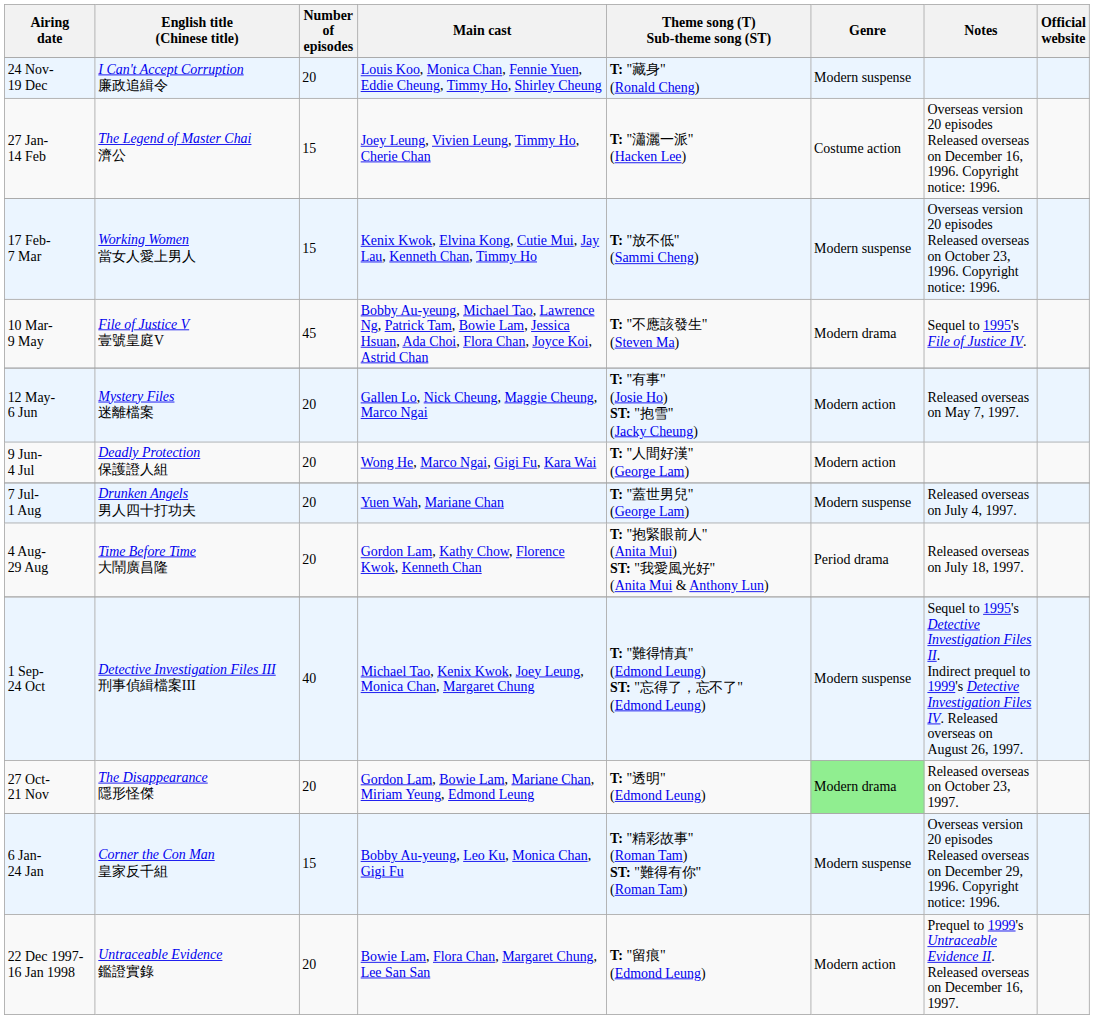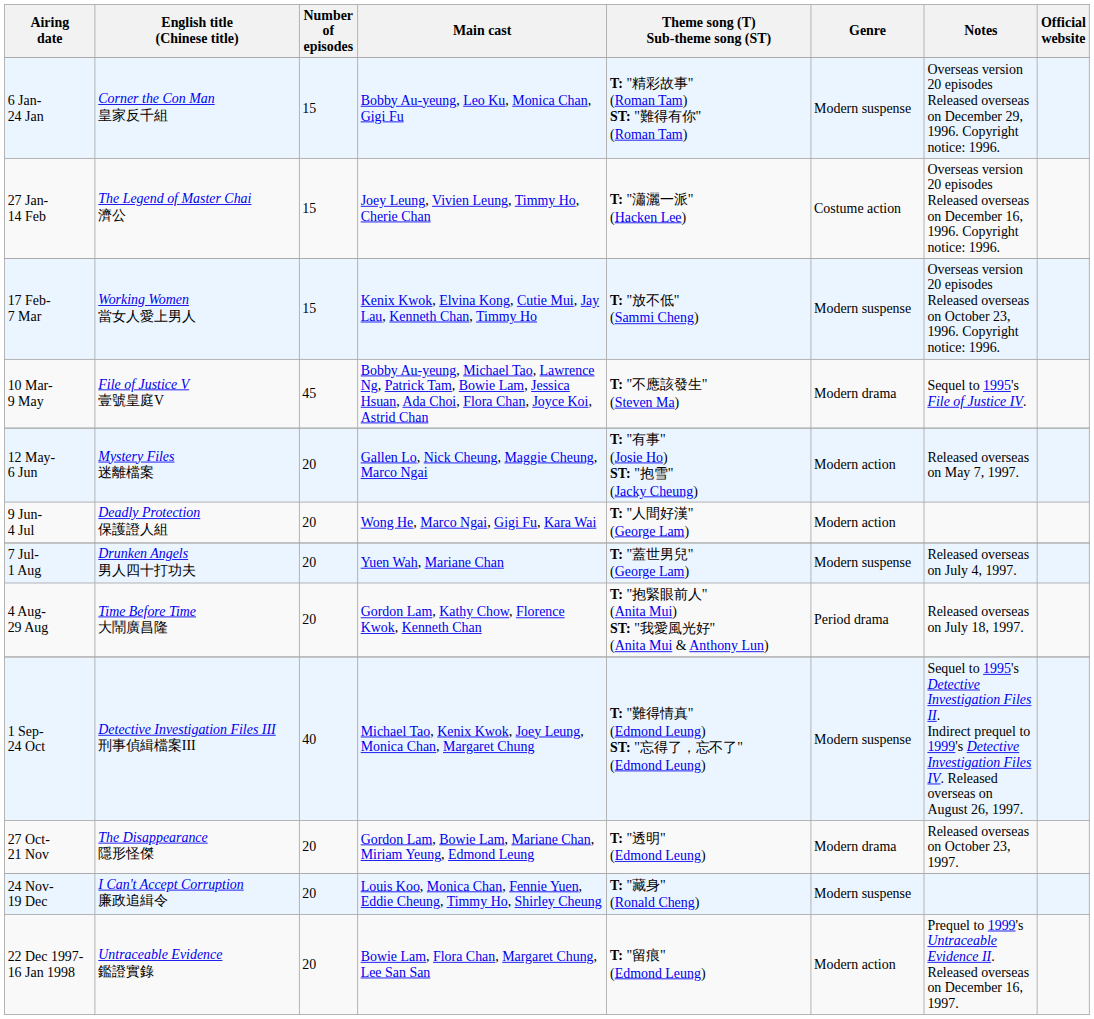rows swapped: 6 Jan- 24 Jan <-> 24 Nov- 19 Dec
27 Oct- 21 Nov | Genre: lightgreen background -> no background
